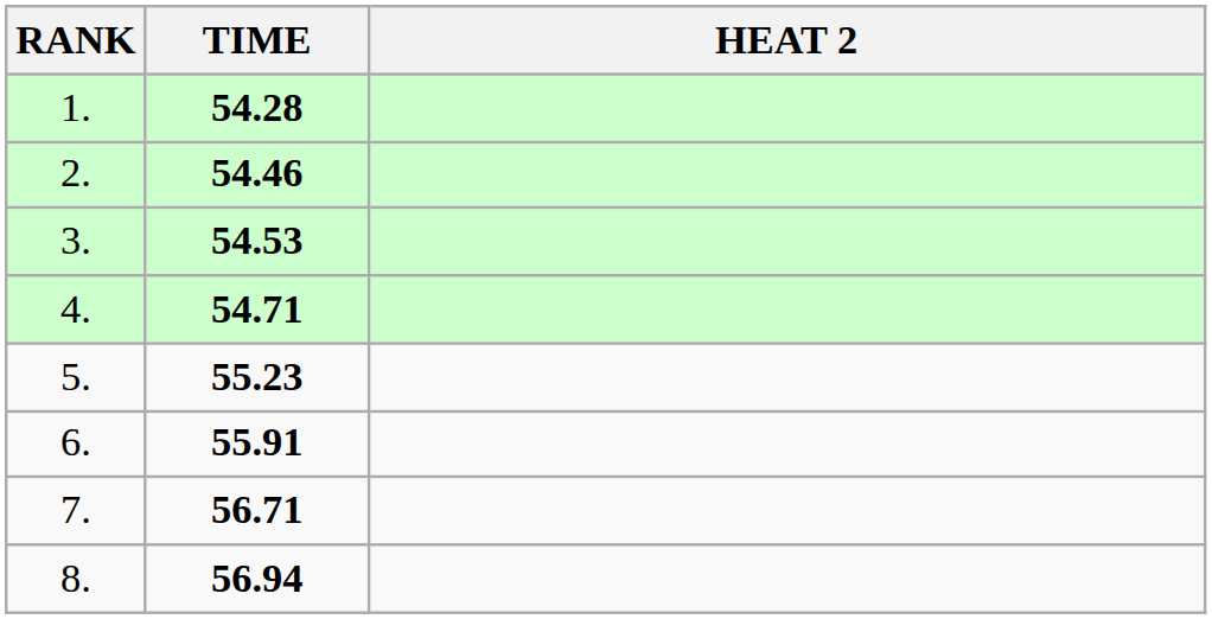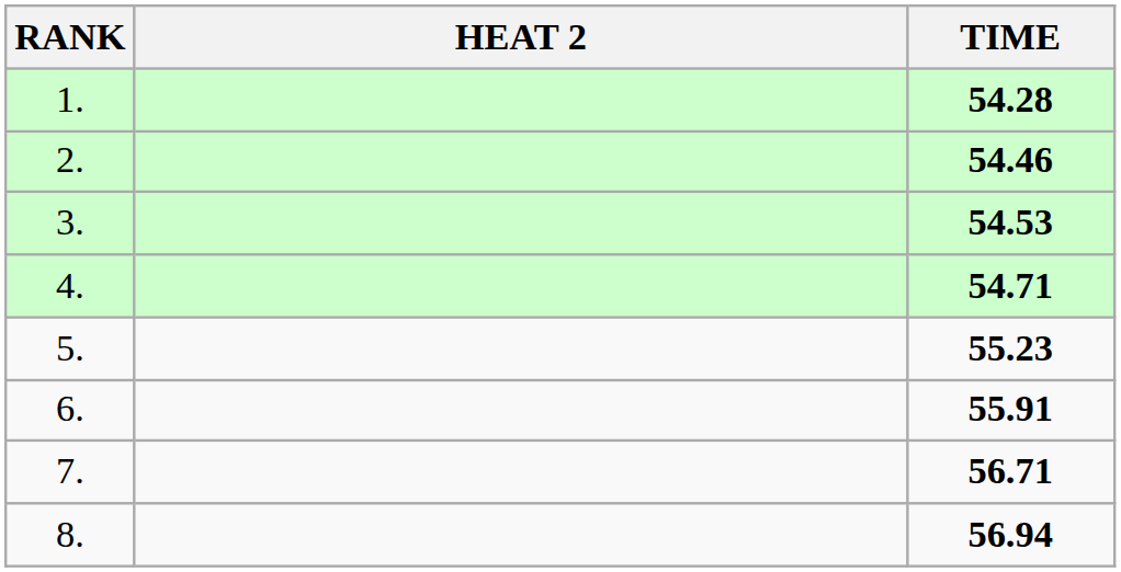columns swapped: HEAT 2 <-> TIME
